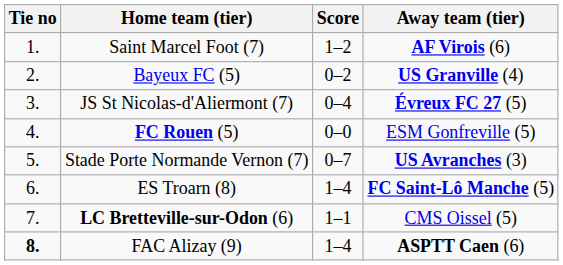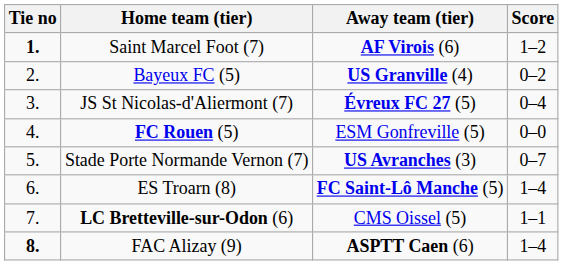columns swapped: Score <-> Away team (tier)
Saint Marcel Foot (7) | Tie no: normal -> bold
